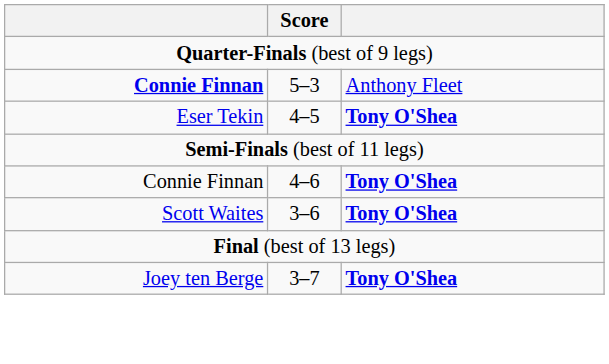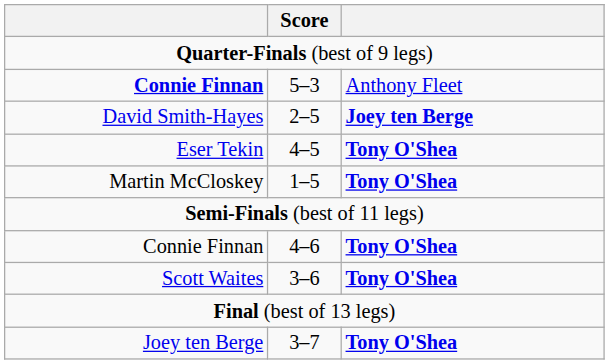+ row: David Smith-Hayes | 2–5 | Joey ten Berge
+ row: Martin McCloskey | 1–5 | Tony O'Shea
